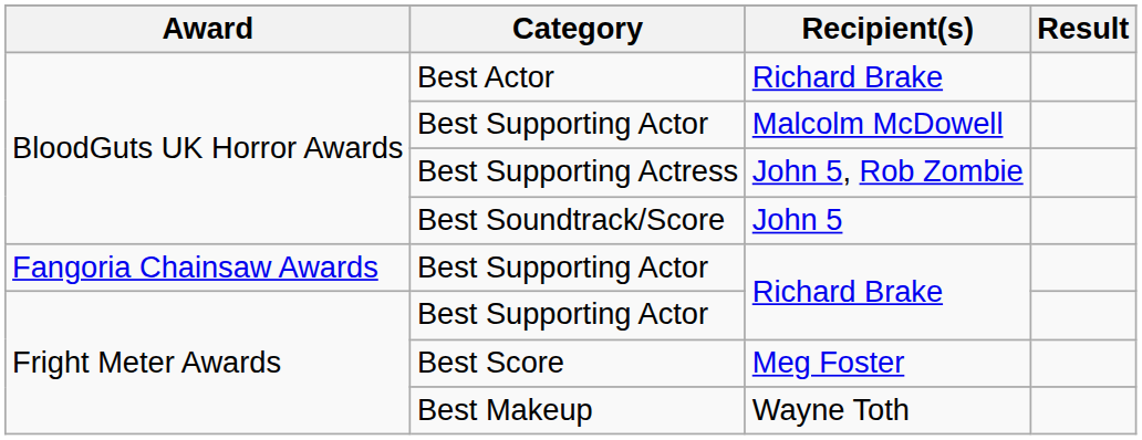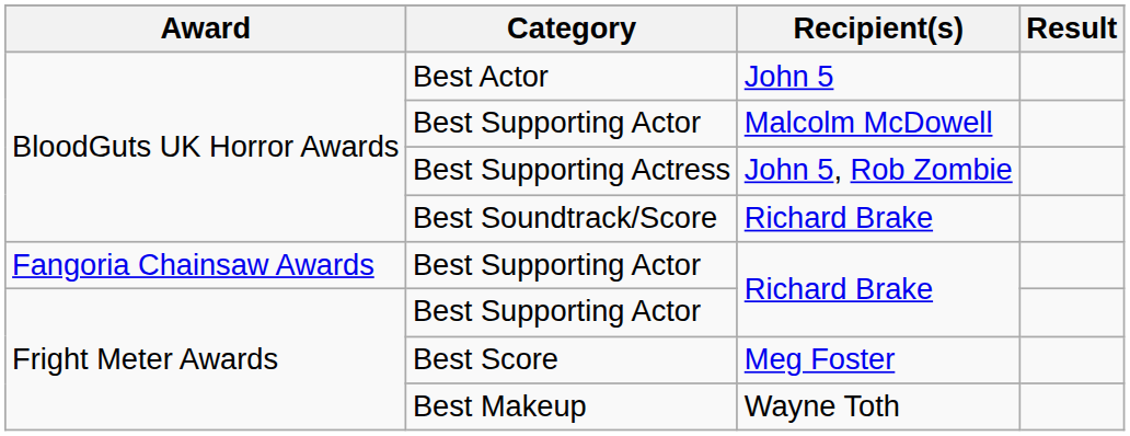Best Actor | Recipient(s): Richard Brake -> John 5
Best Soundtrack/Score | Recipient(s): John 5 -> Richard Brake
